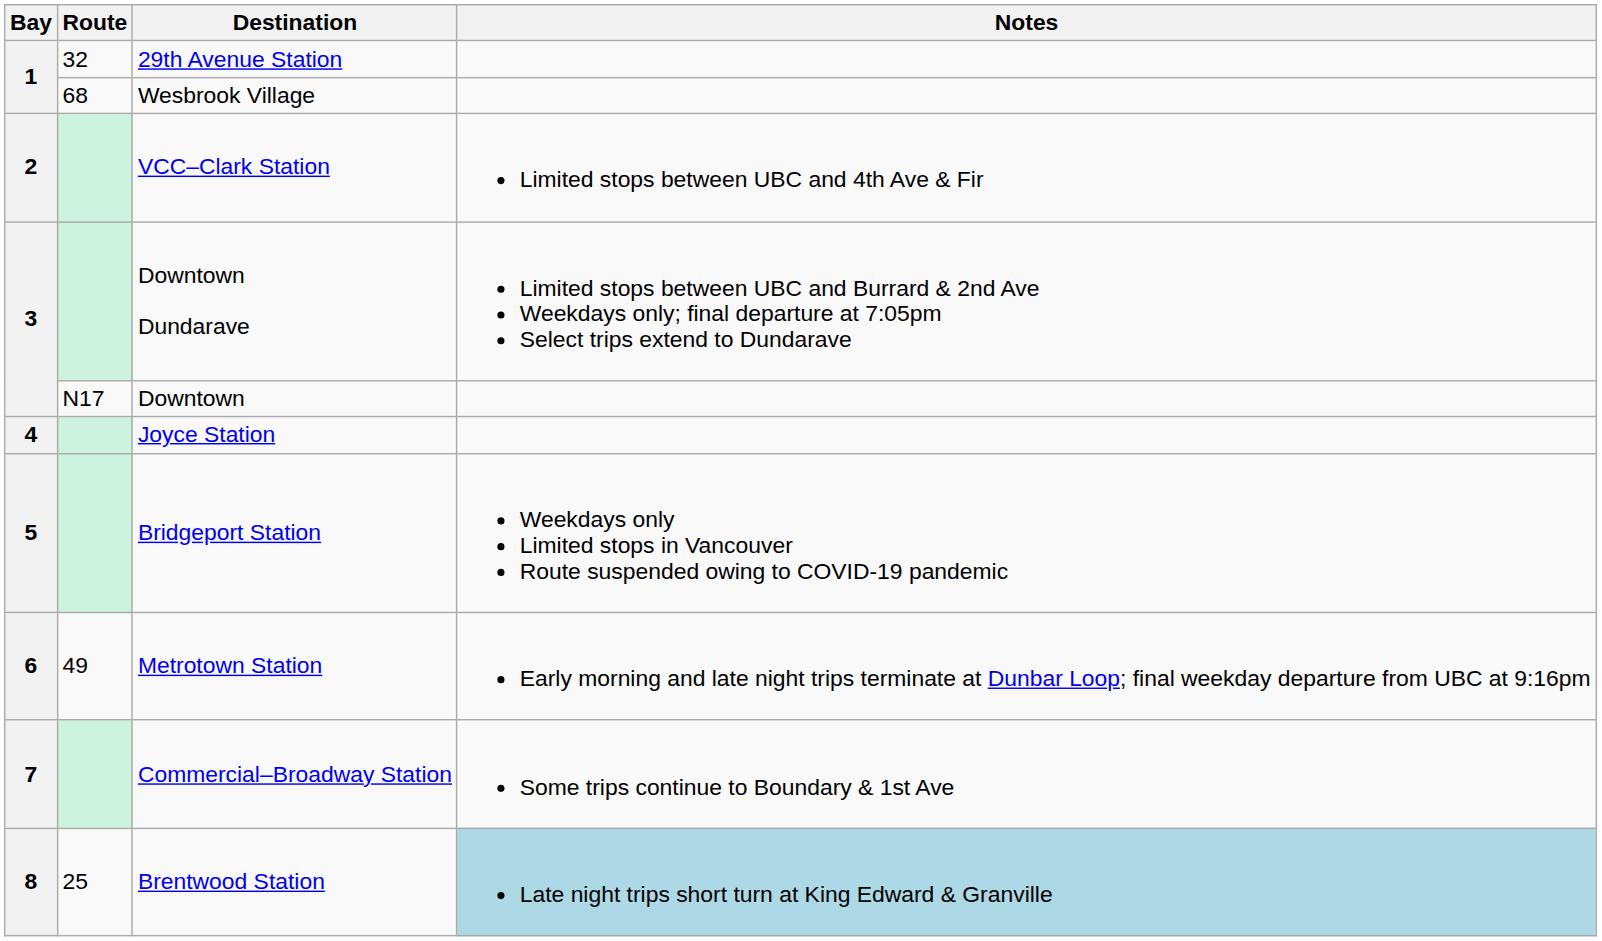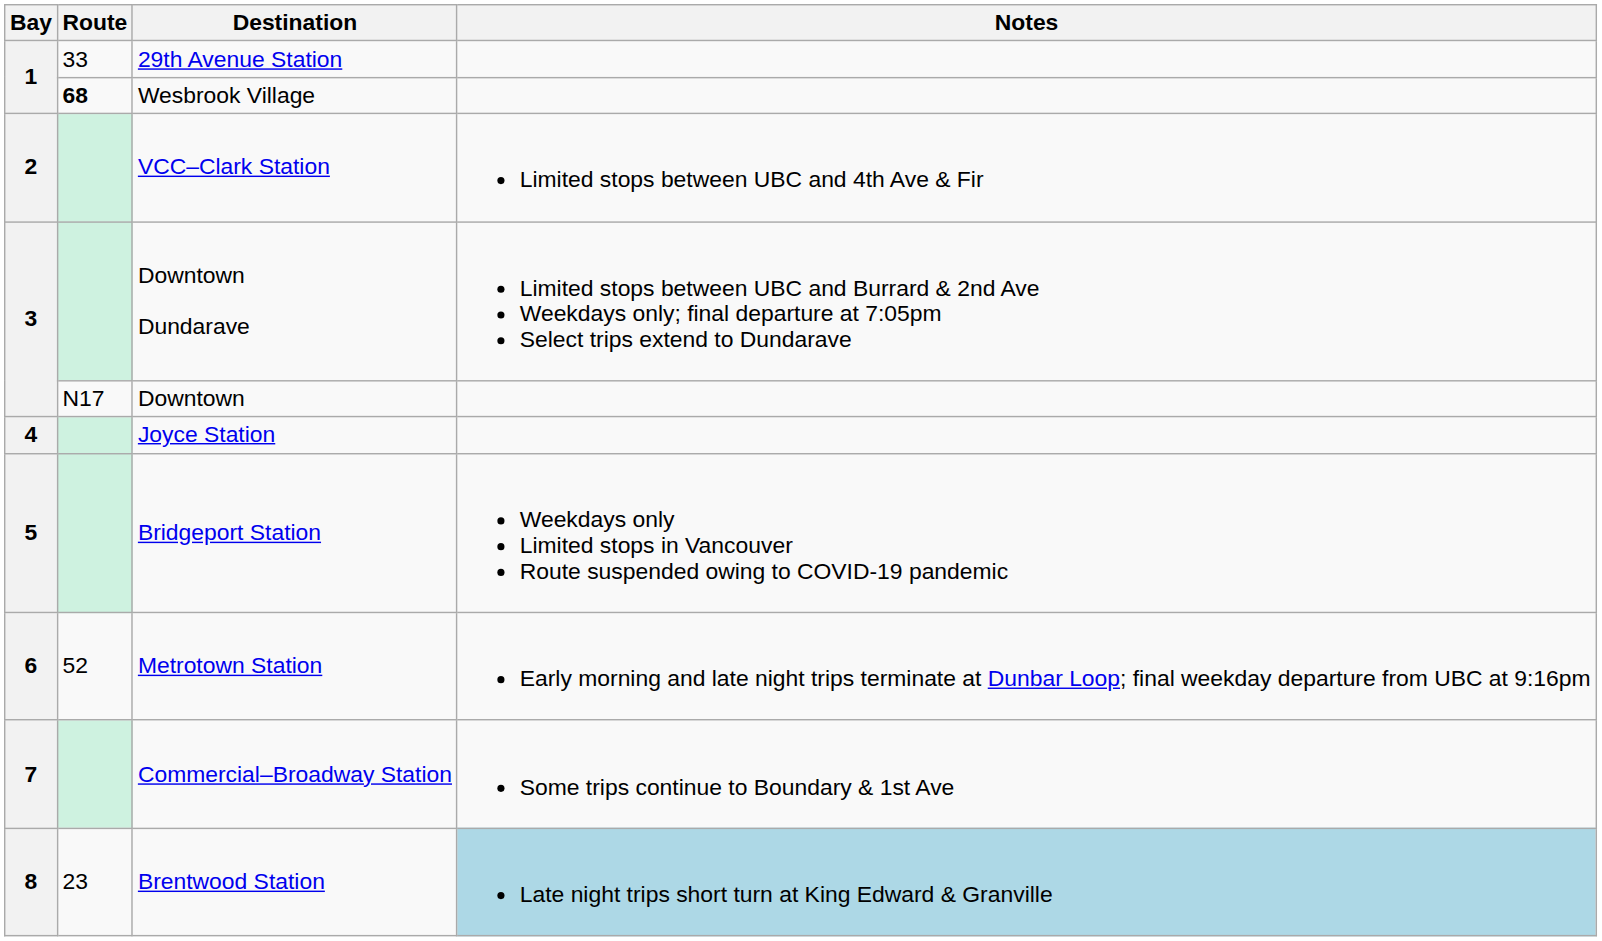29th Avenue Station | Route: 32 -> 33
Wesbrook Village | Route: normal -> bold
Metrotown Station | Route: 49 -> 52
Brentwood Station | Route: 25 -> 23
